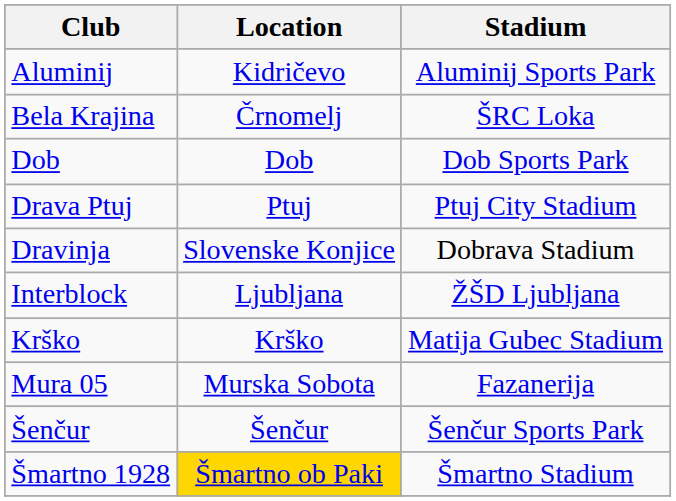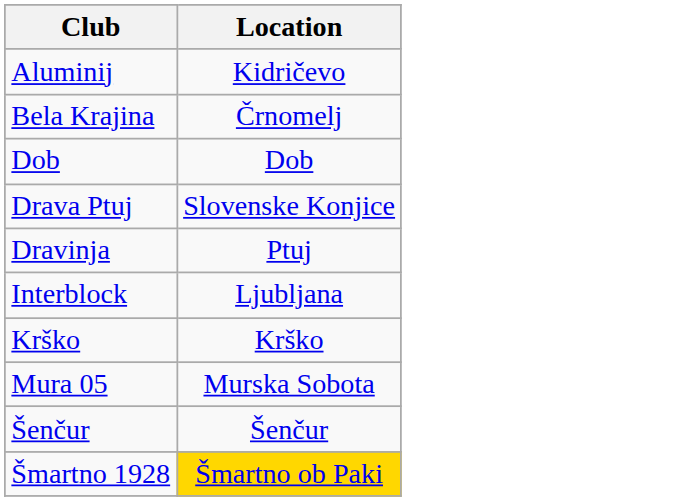- column: Stadium | Aluminij Sports Park | ŠRC Loka | Dob Sports Park | Ptuj City Stadium | Dobrava Stadium | ŽŠD Ljubljana | Matija Gubec Stadium | Fazanerija | Šenčur Sports Park | Šmartno Stadium
Drava Ptuj | Location: Ptuj -> Slovenske Konjice
Dravinja | Location: Slovenske Konjice -> Ptuj
